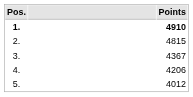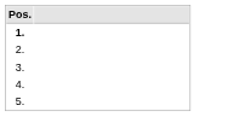- column: Points | 4910 | 4815 | 4367 | 4206 | 4012
